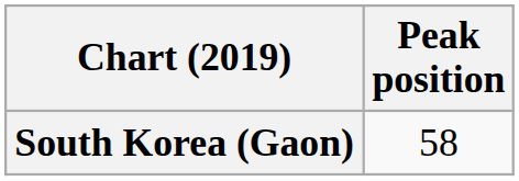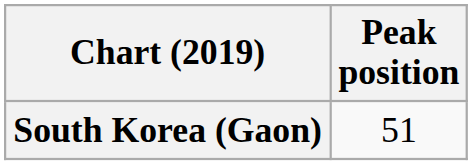South Korea (Gaon) | Peak position: 58 -> 51
